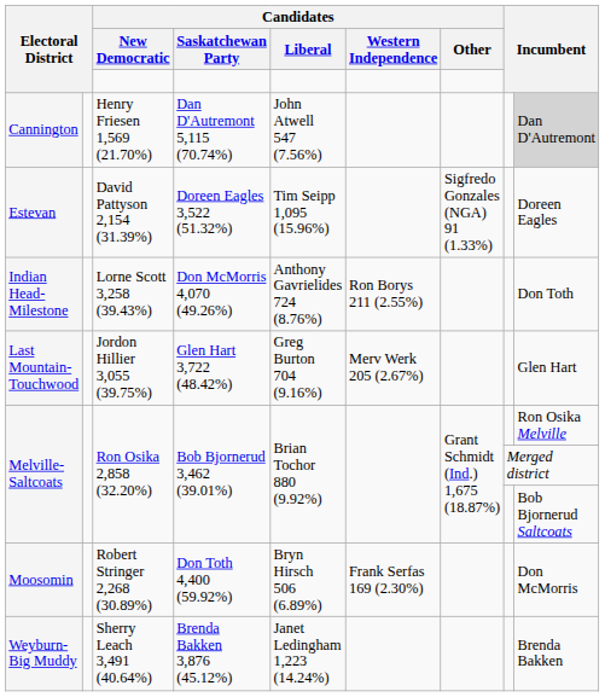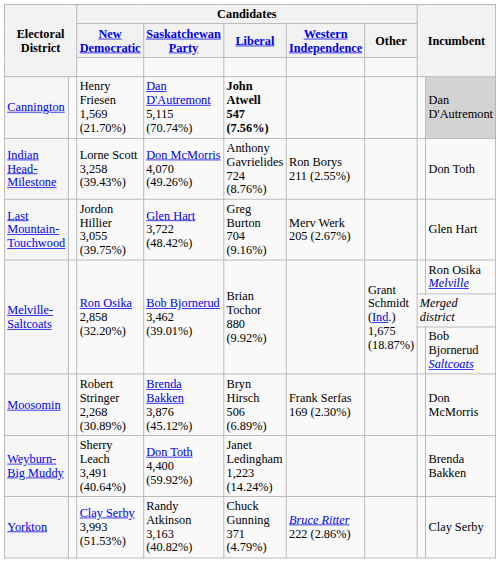Cannington | Candidates / Liberal: normal -> bold
- row: Estevan | David Pattyson 2,154 (31.39%) | Doreen Eagles 3,522 (51.32%) | Tim Seipp 1,095 (15.96%) | Sigfredo Gonzales (NGA) 91 (1.33%) | Doreen Eagles
Moosomin | Candidates / Saskatchewan Party: Don Toth 4,400 (59.92%) -> Brenda Bakken 3,876 (45.12%)
Weyburn-Big Muddy | Candidates / Saskatchewan Party: Brenda Bakken 3,876 (45.12%) -> Don Toth 4,400 (59.92%)
+ row: Yorkton | Clay Serby 3,993 (51.53%) | Randy Atkinson 3,163 (40.82%) | Chuck Gunning 371 (4.79%) | Bruce Ritter 222 (2.86%) | Clay Serby
